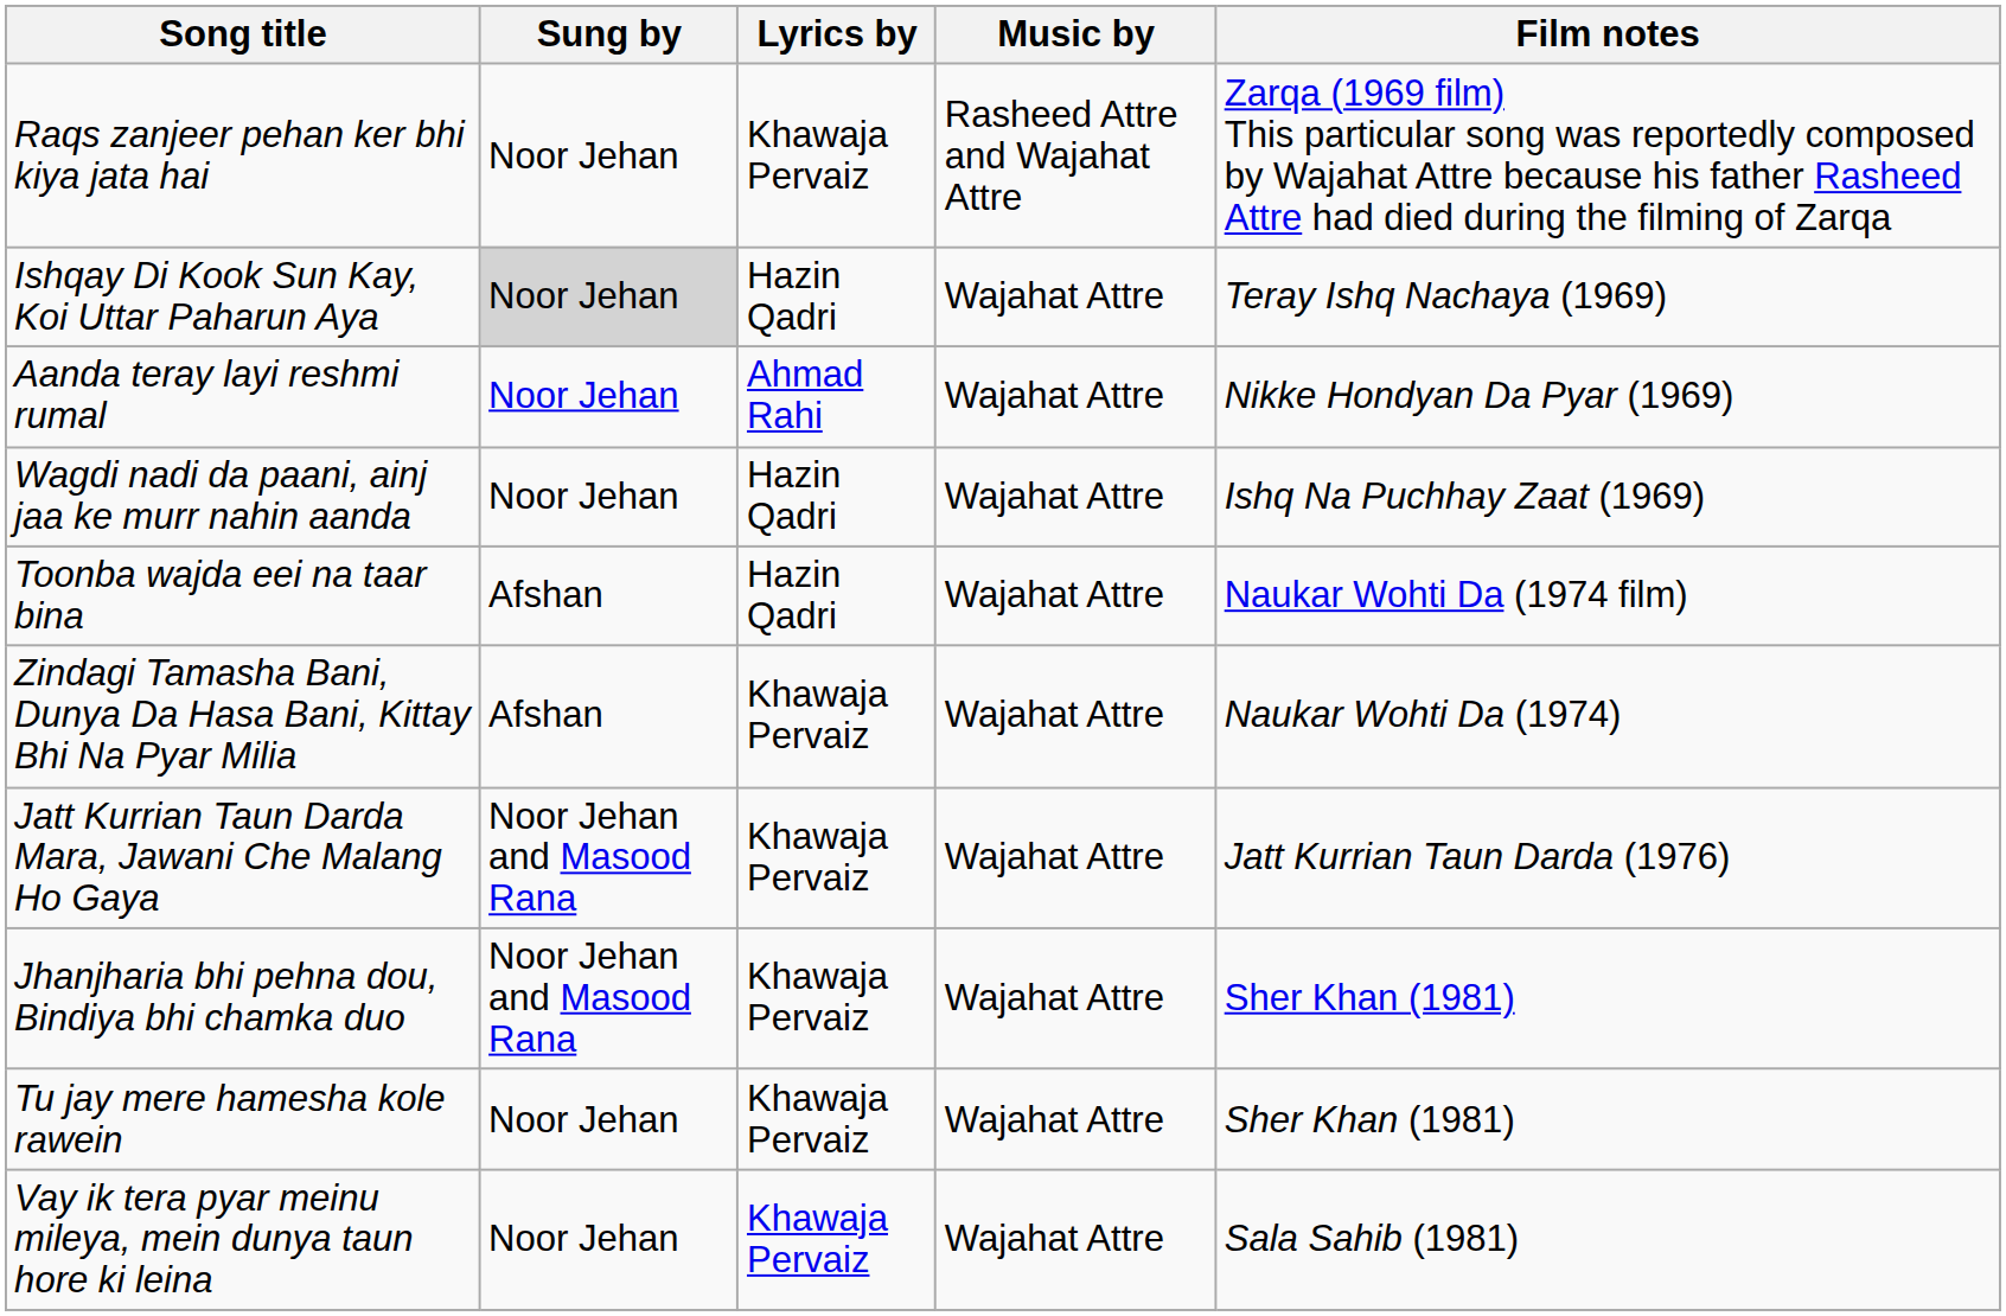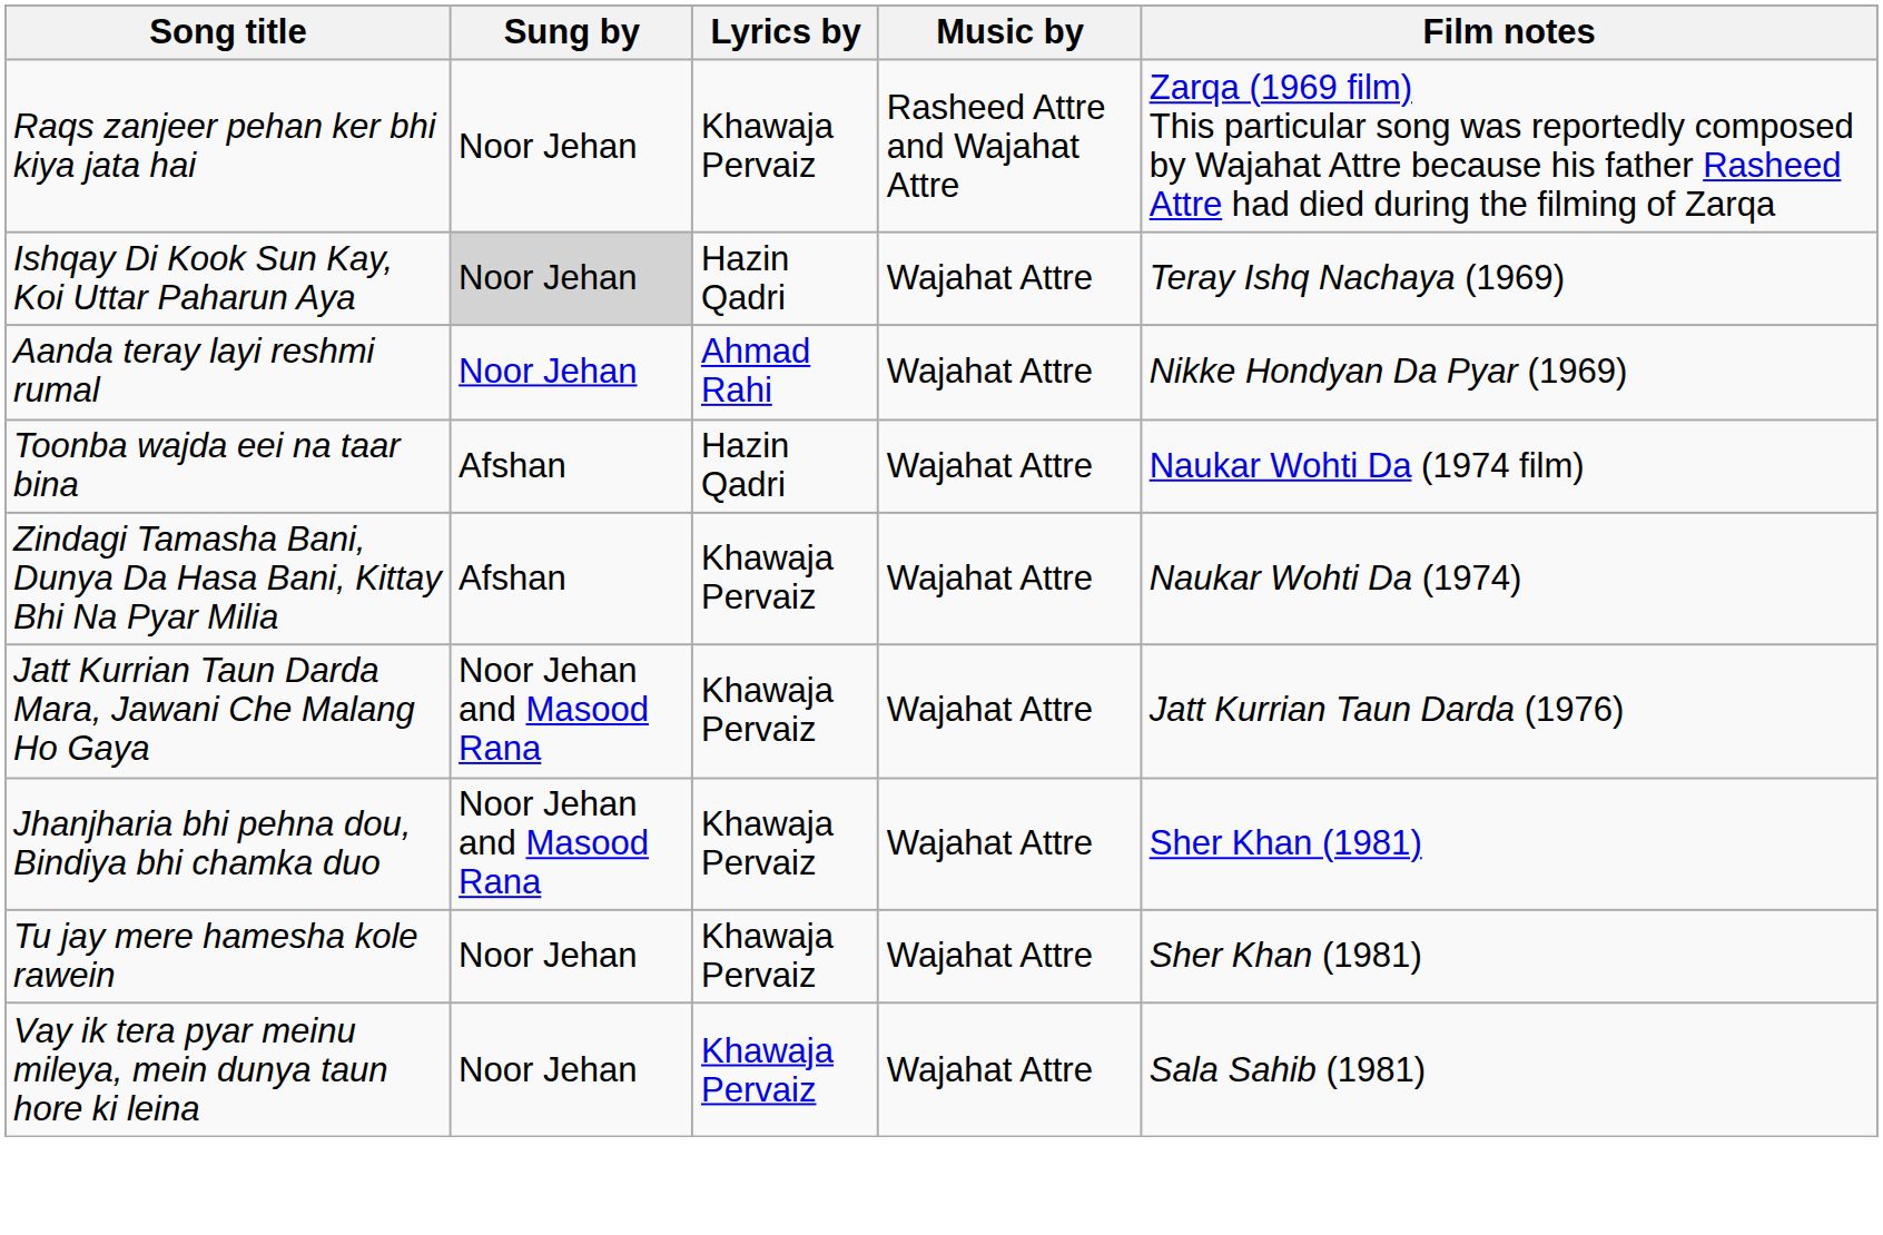- row: Wagdi nadi da paani, ainj jaa ke murr nahin aanda | Noor Jehan | Hazin Qadri | Wajahat Attre | Ishq Na Puchhay Zaat (1969)
